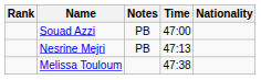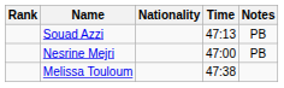columns swapped: Nationality <-> Notes
Souad Azzi | Time: 47:00 -> 47:13
Nesrine Mejri | Time: 47:13 -> 47:00
